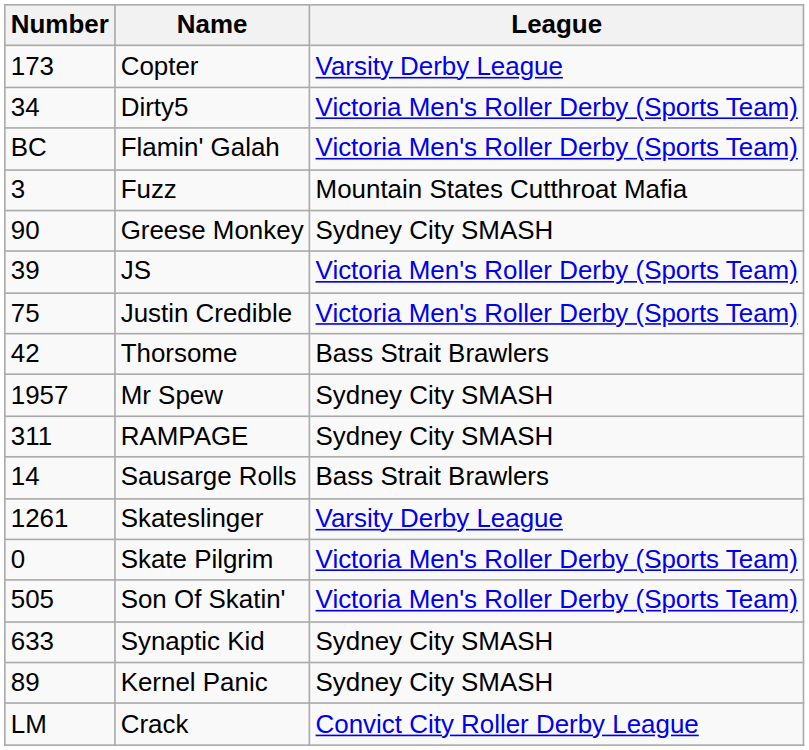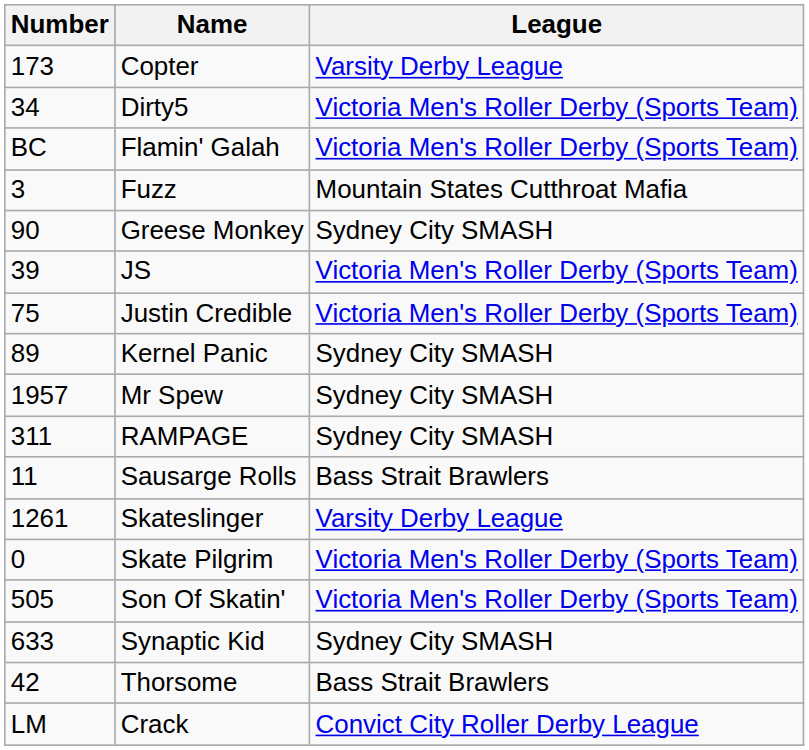rows swapped: Kernel Panic <-> Thorsome
Sausarge Rolls | Number: 14 -> 11
